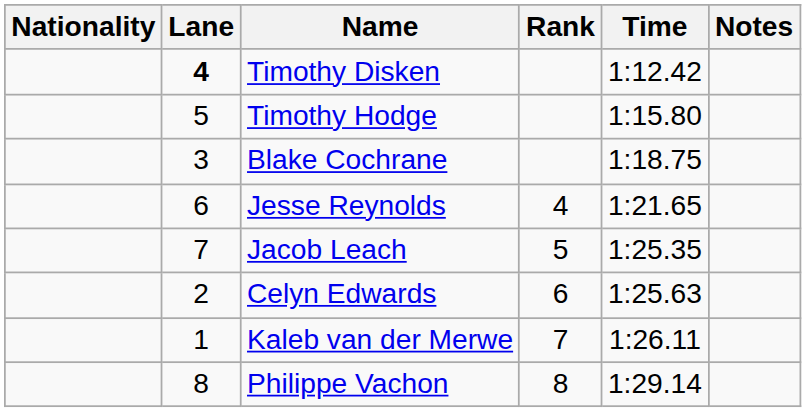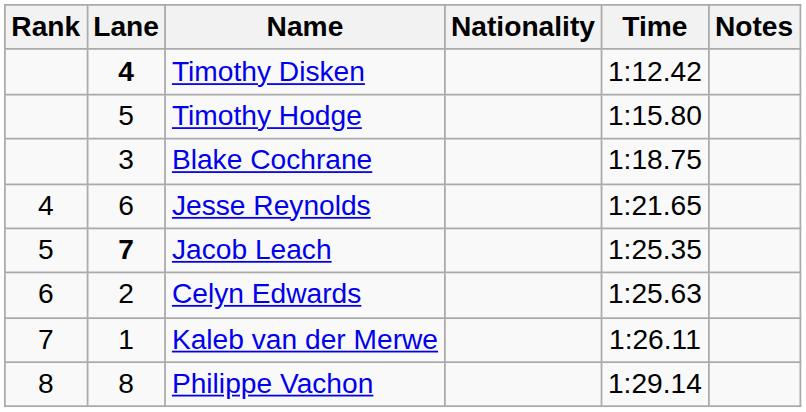columns swapped: Rank <-> Nationality
Jacob Leach | Lane: normal -> bold
